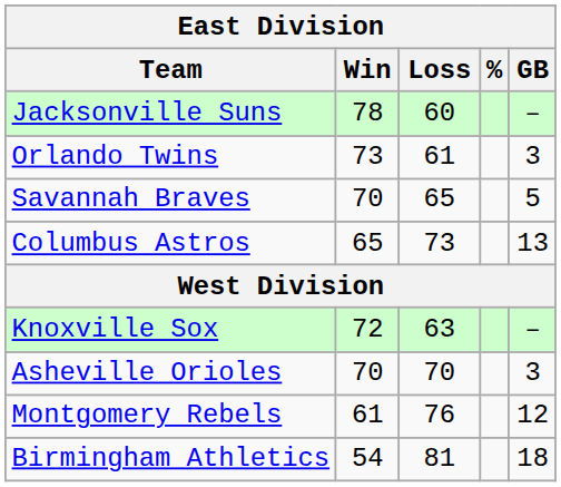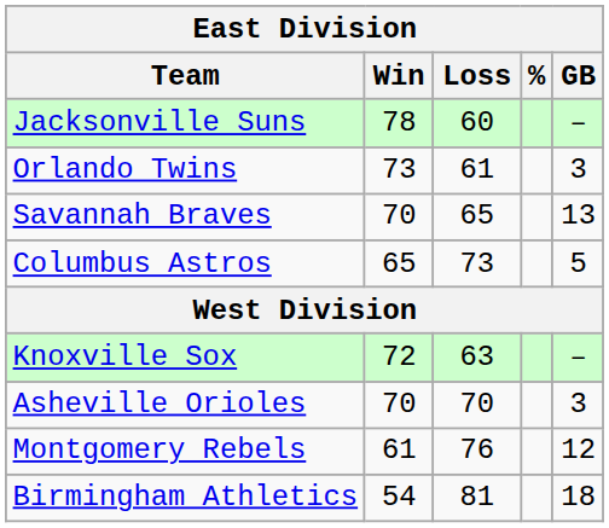Savannah Braves | GB: 5 -> 13
Columbus Astros | GB: 13 -> 5
